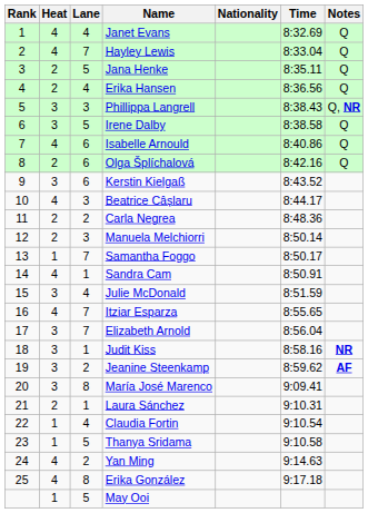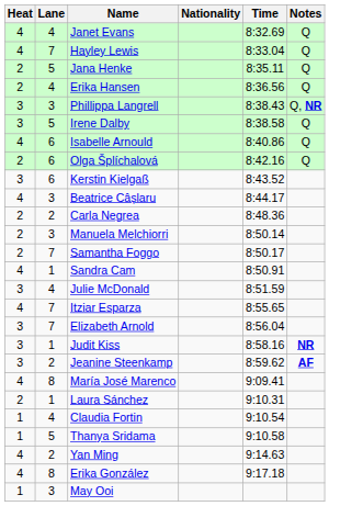- column: Rank | 1 | 2 | 3 | 4 | 5 | 6 | 7 | 8 | 9 | 10 | 11 | 12 | 13 | 14 | 15 | 16 | 17 | 18 | 19 | 20 | 21 | 22 | 23 | 24 | 25
Samantha Foggo | Heat: 1 -> 2
María José Marenco | Heat: 3 -> 4
May Ooi | Lane: 5 -> 3
